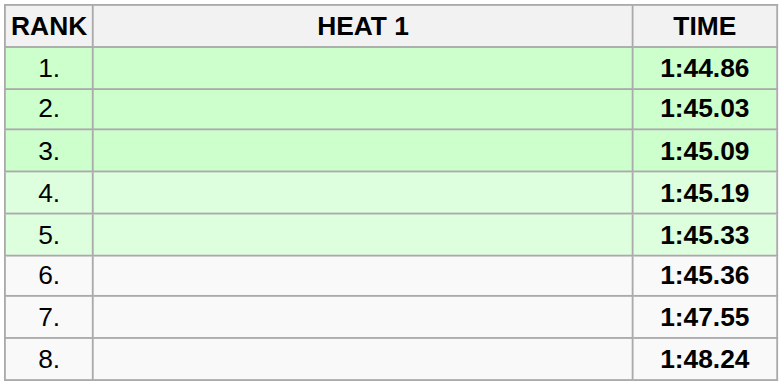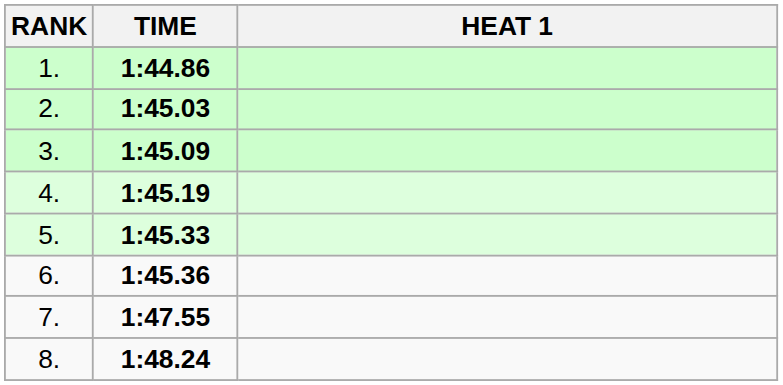columns swapped: HEAT 1 <-> TIME
